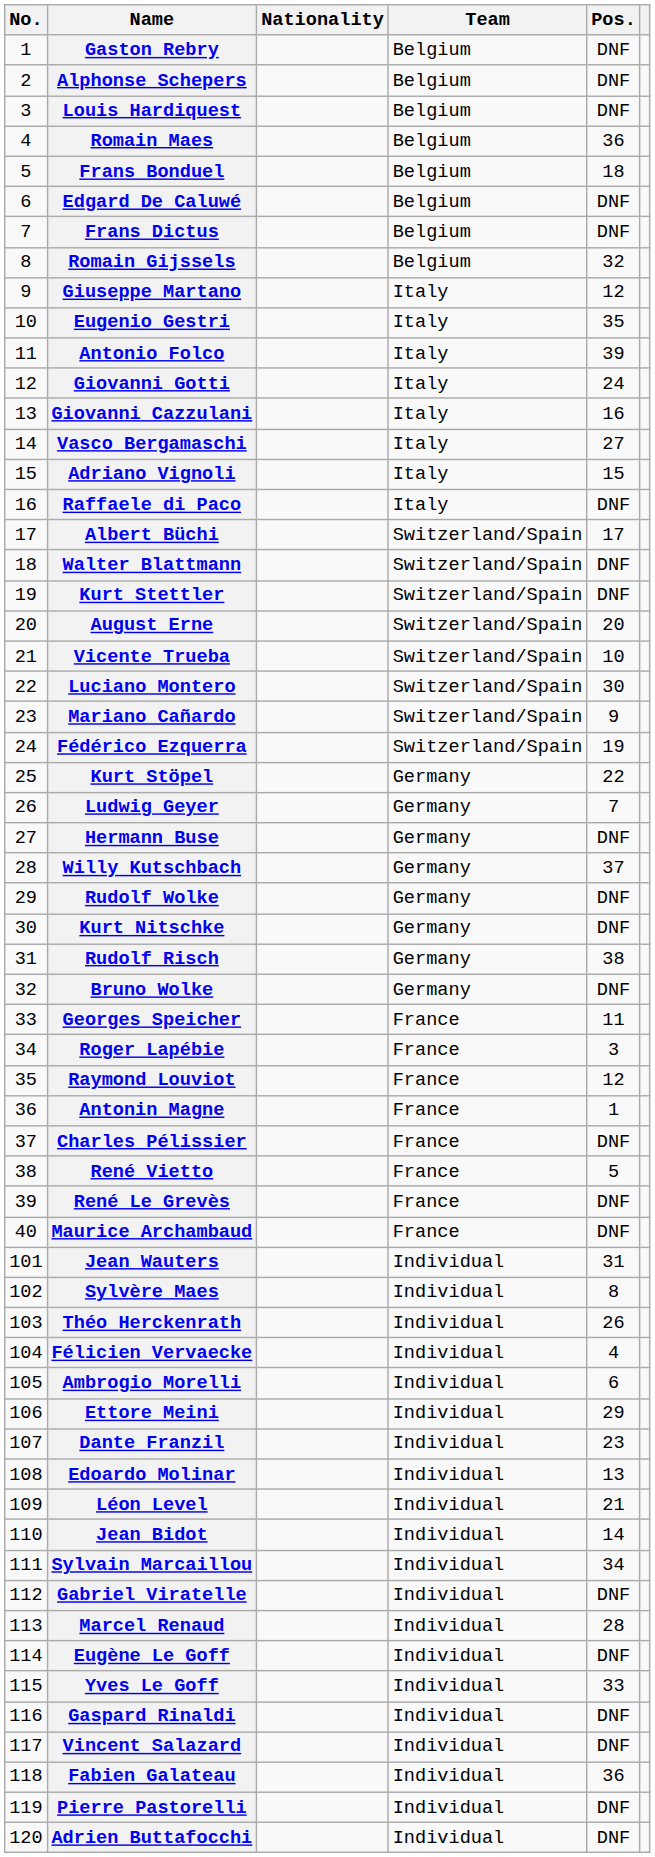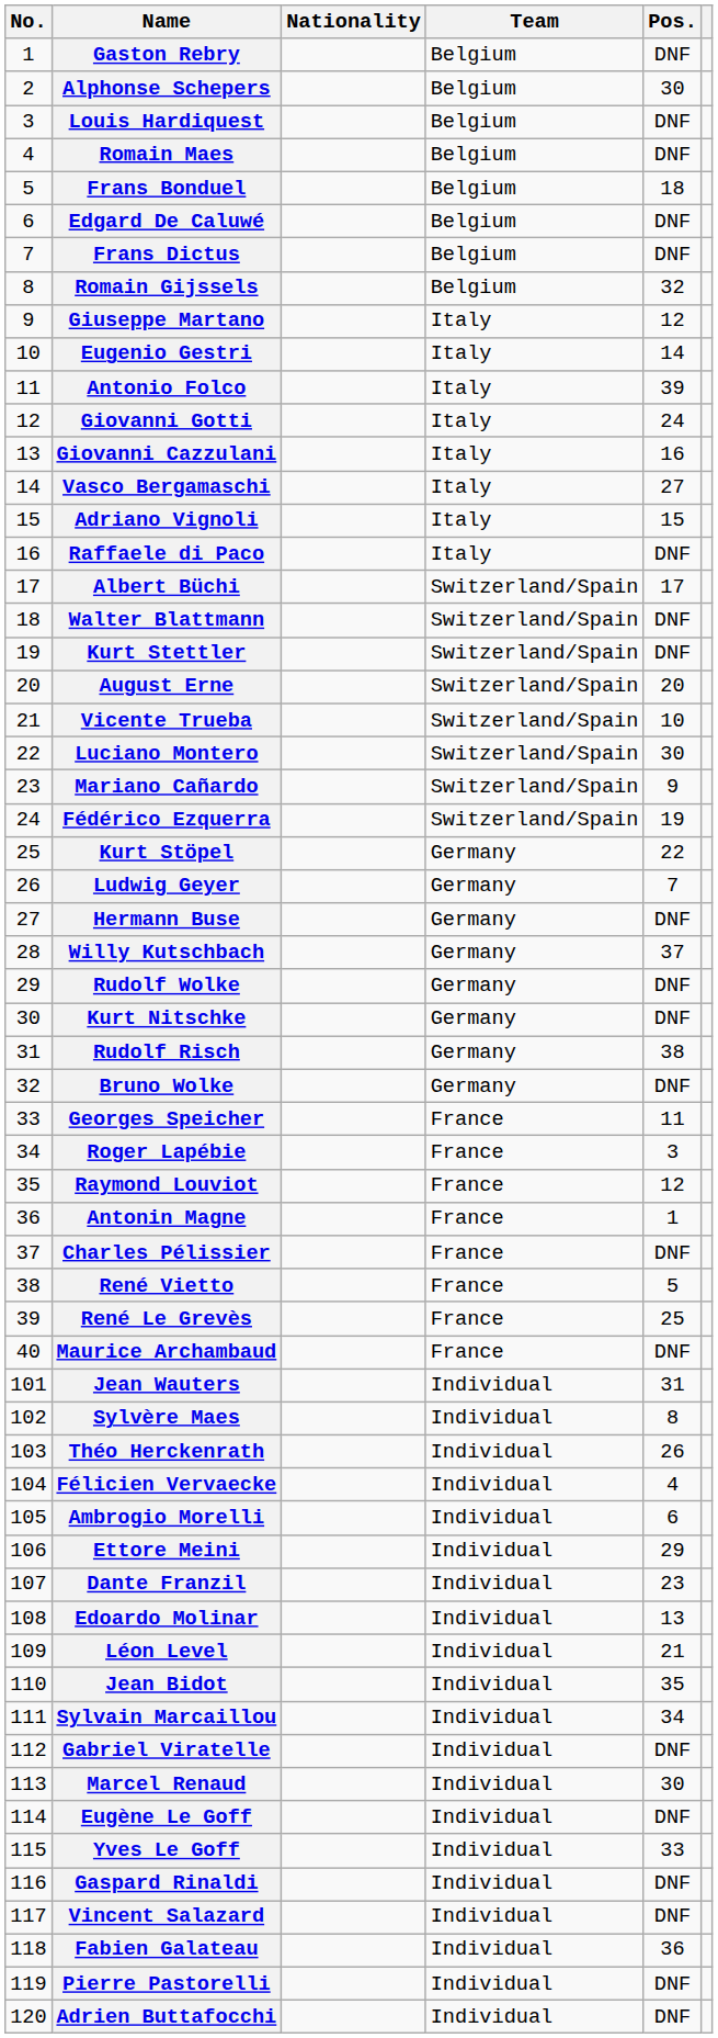Alphonse Schepers | Pos.: DNF -> 30
Romain Maes | Pos.: 36 -> DNF
Eugenio Gestri | Pos.: 35 -> 14
René Le Grevès | Pos.: DNF -> 25
Jean Bidot | Pos.: 14 -> 35
Marcel Renaud | Pos.: 28 -> 30
